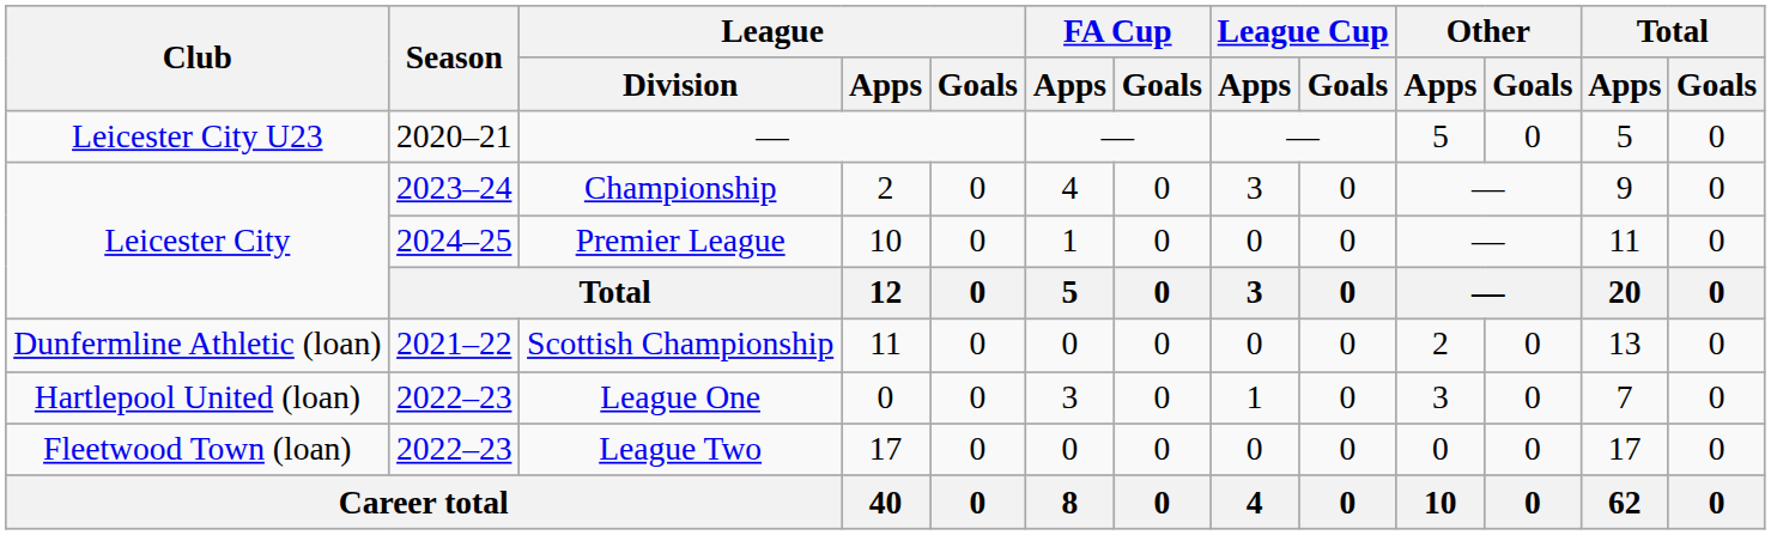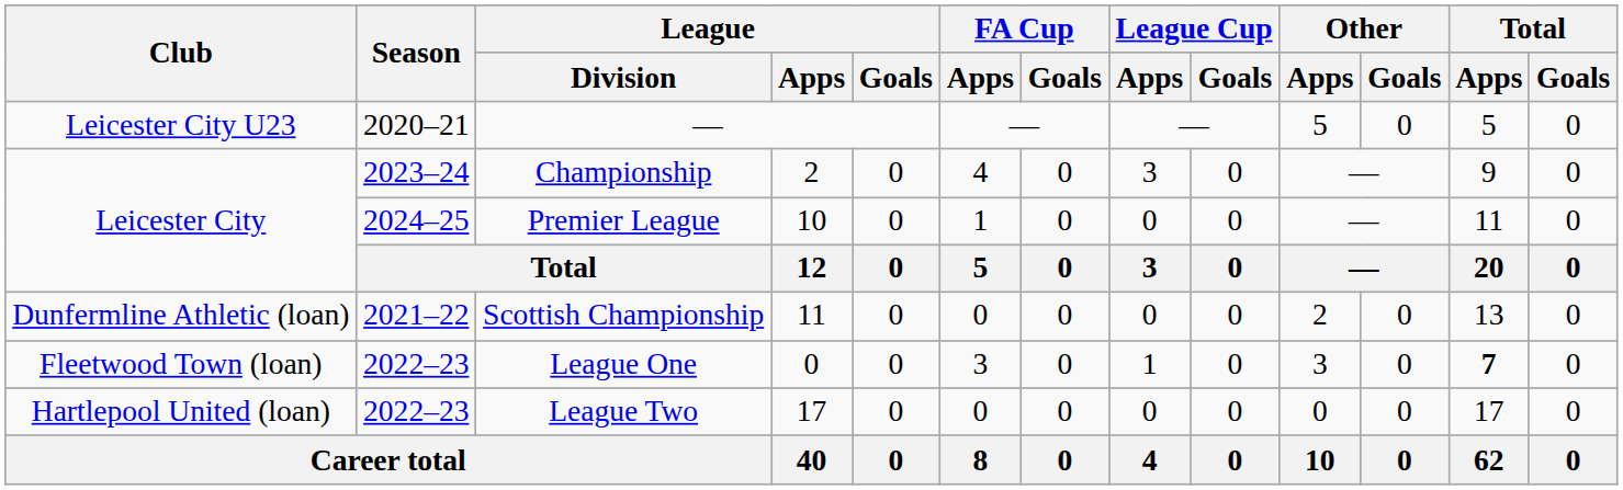League One | Club: Hartlepool United (loan) -> Fleetwood Town (loan)
League One | Total / Apps: normal -> bold
League Two | Club: Fleetwood Town (loan) -> Hartlepool United (loan)
